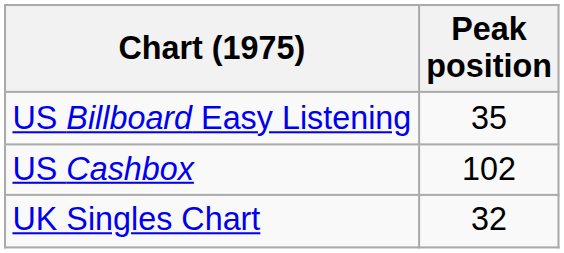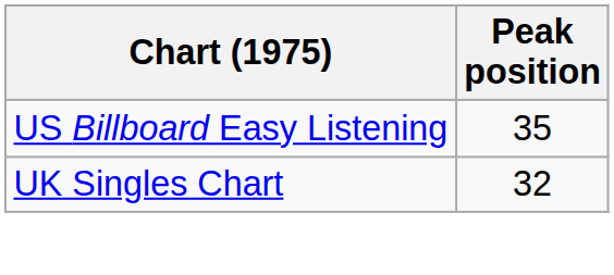- row: US Cashbox | 102
